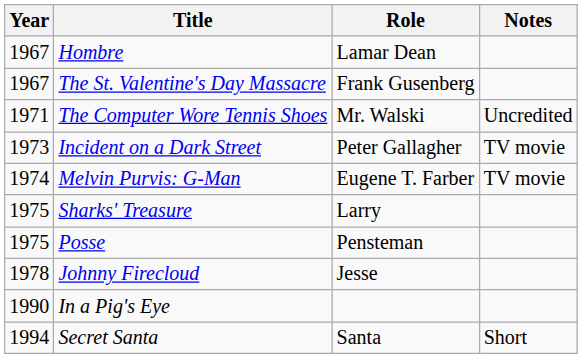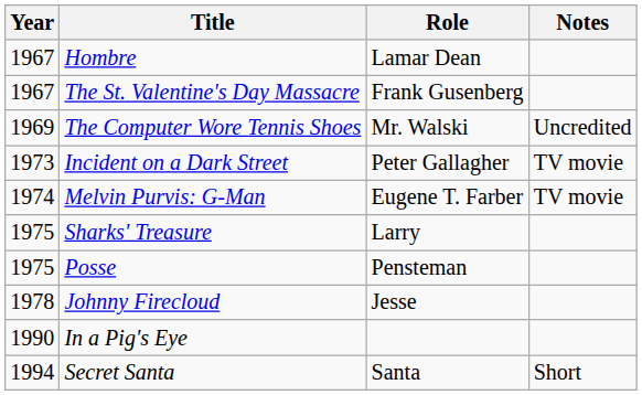The Computer Wore Tennis Shoes | Year: 1971 -> 1969
